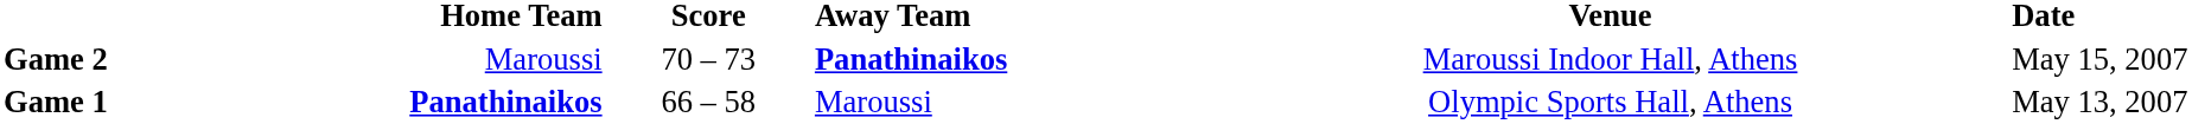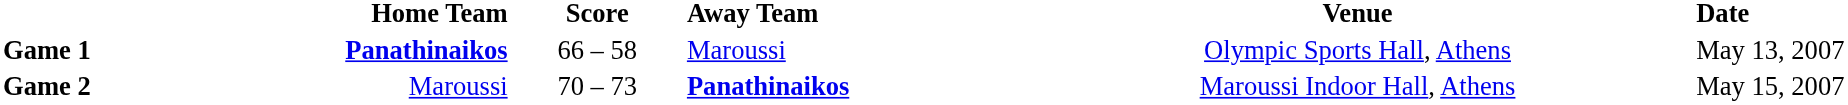rows swapped: Game 1 <-> Game 2
